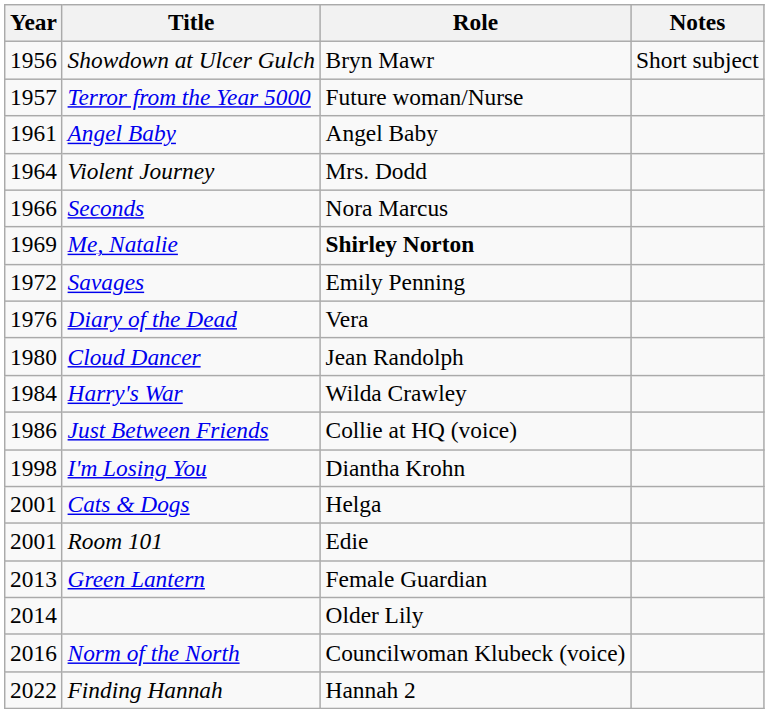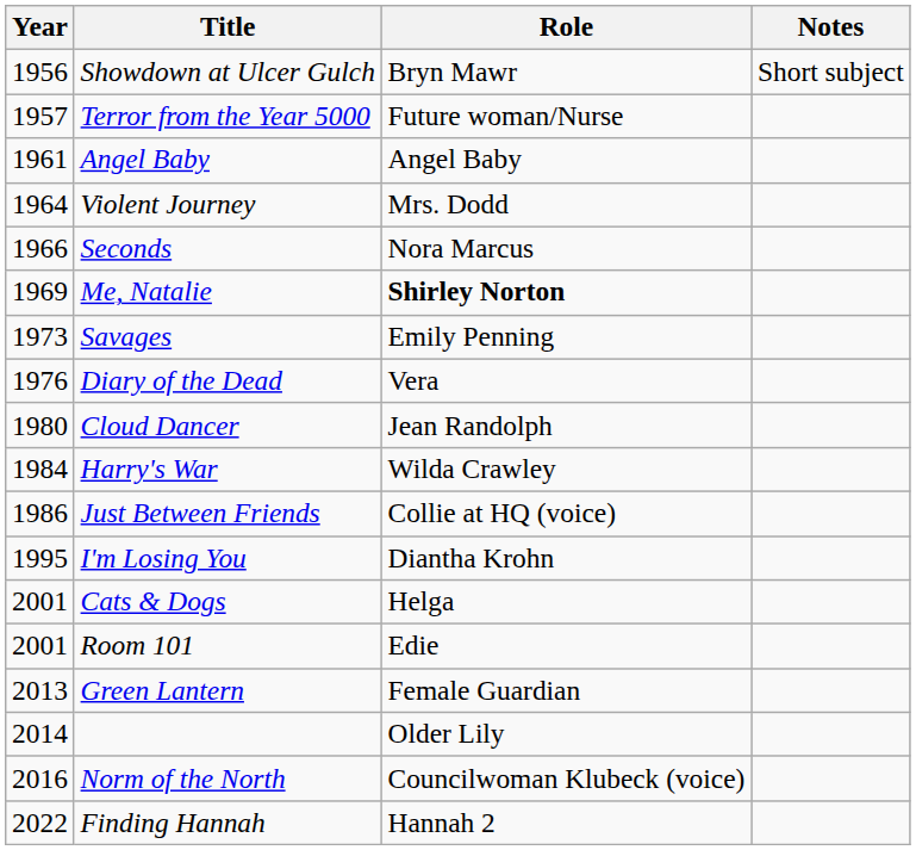Savages | Year: 1972 -> 1973
I'm Losing You | Year: 1998 -> 1995
